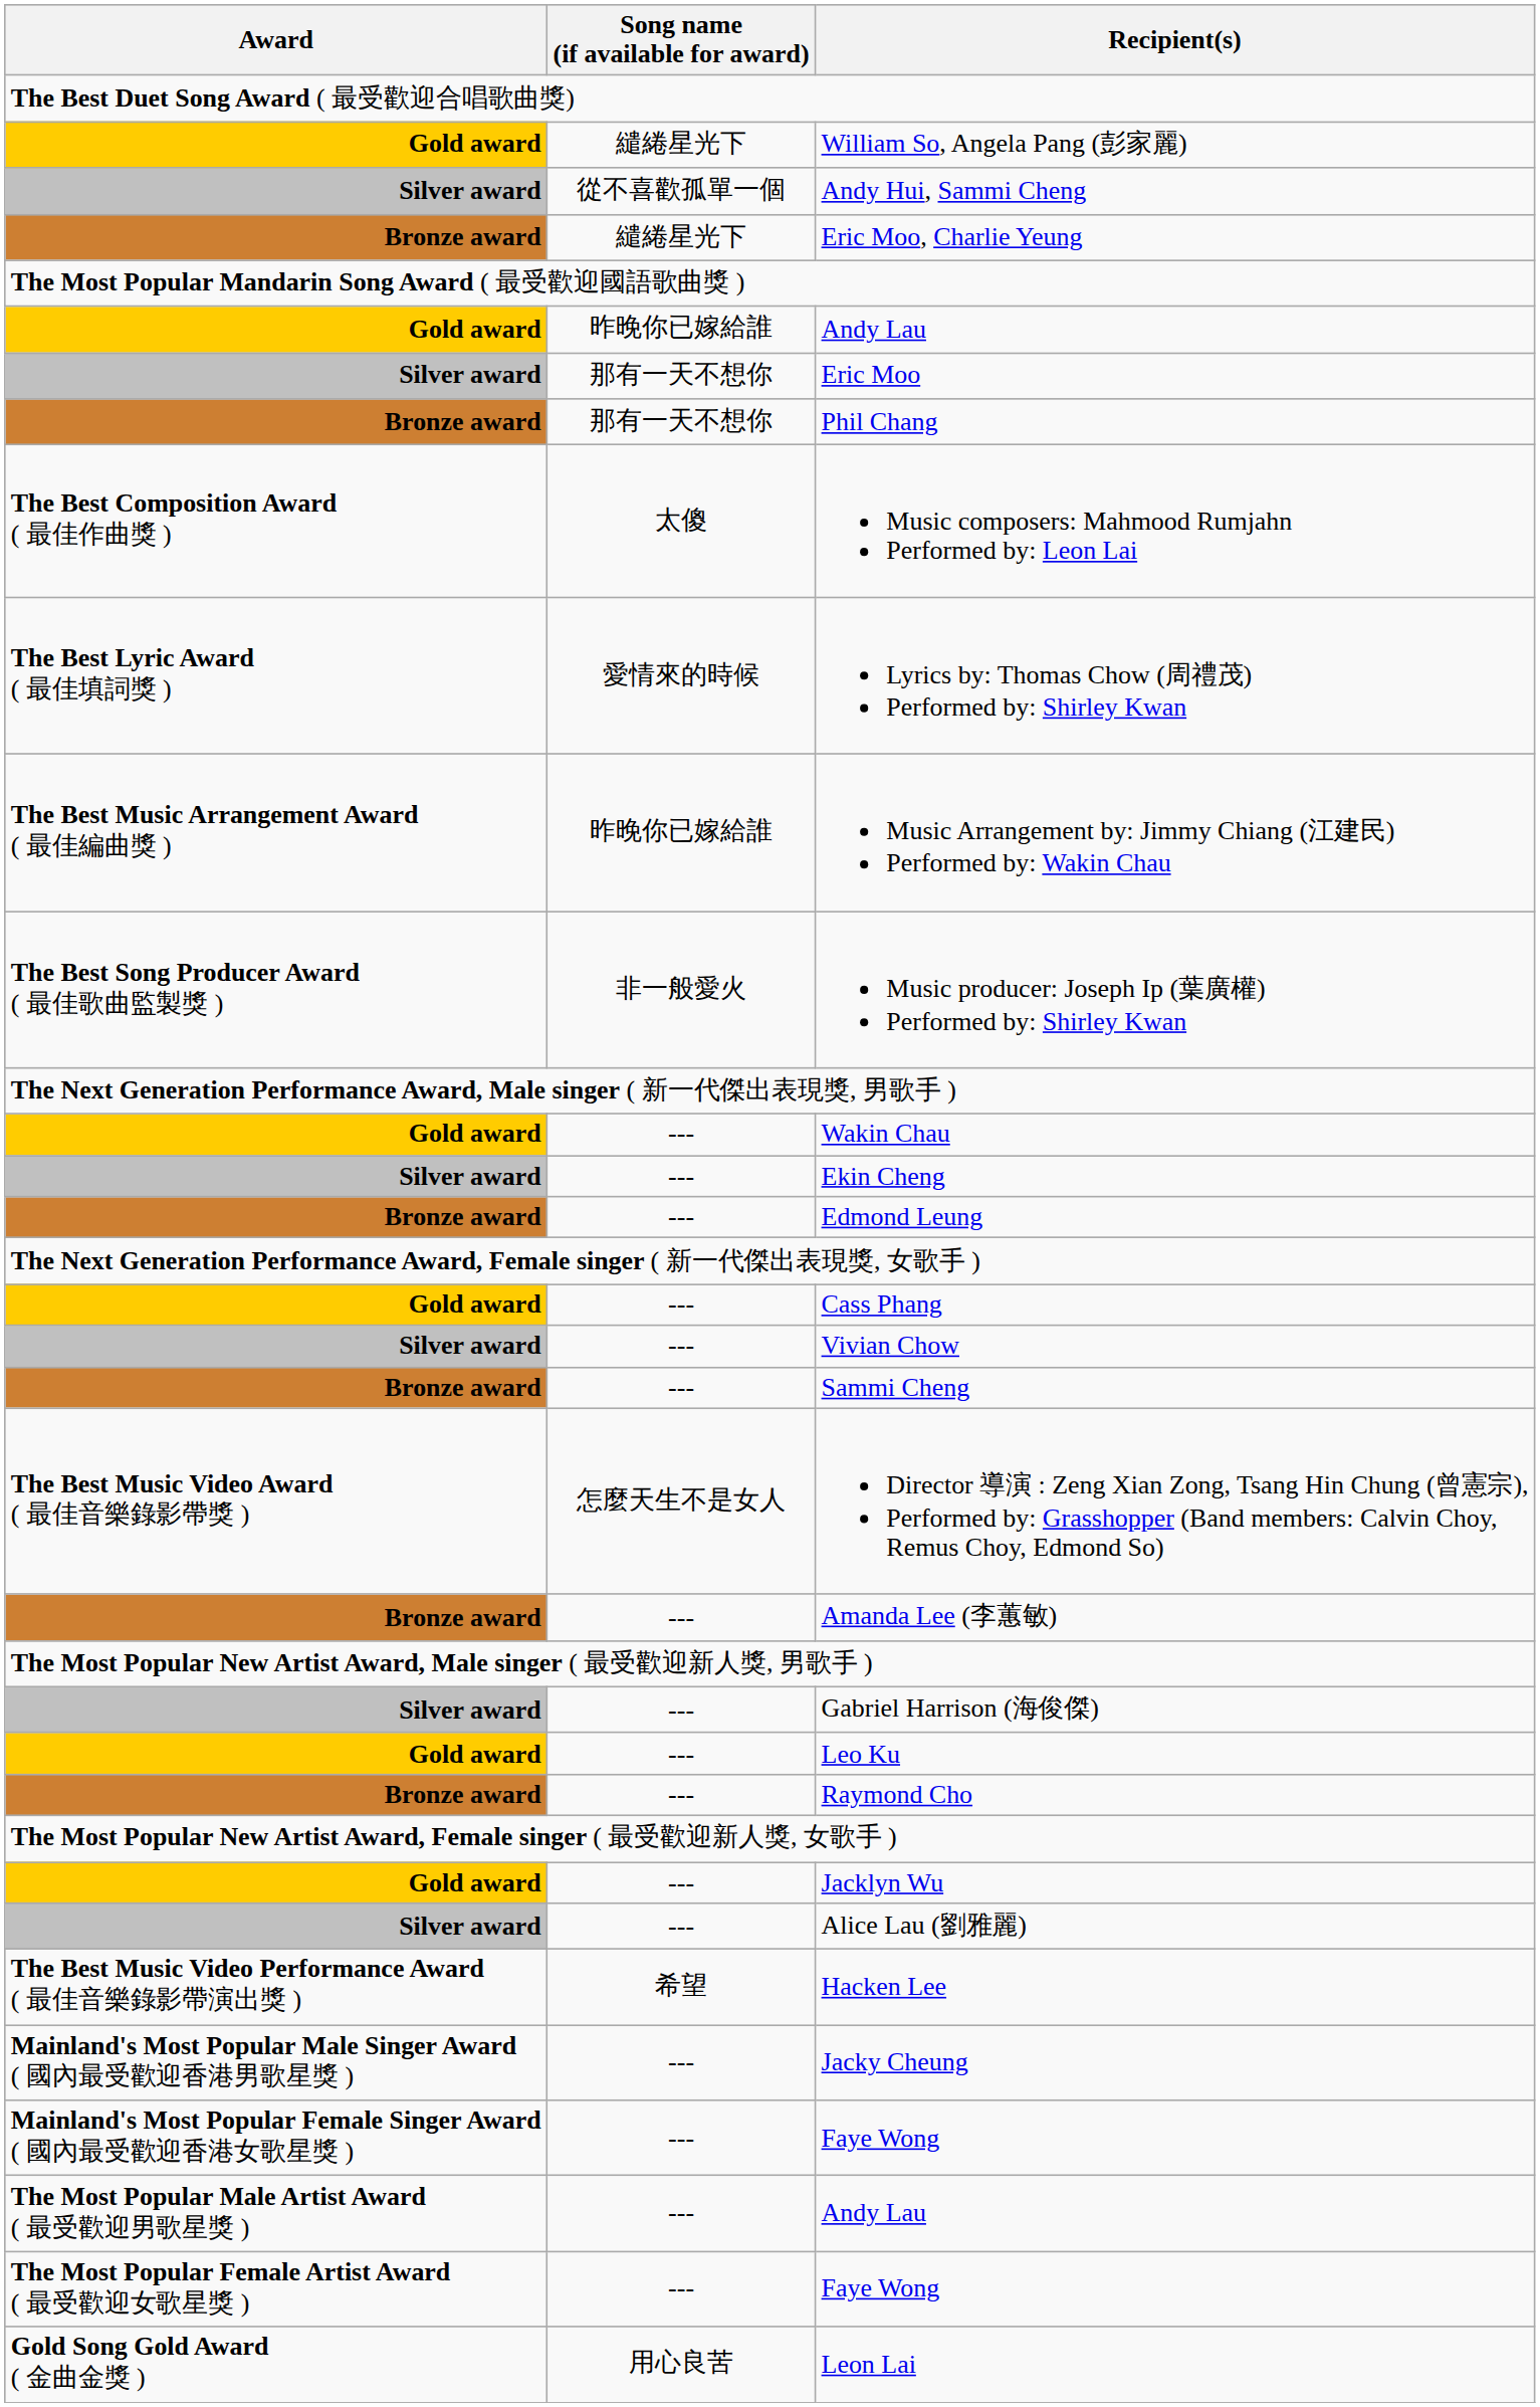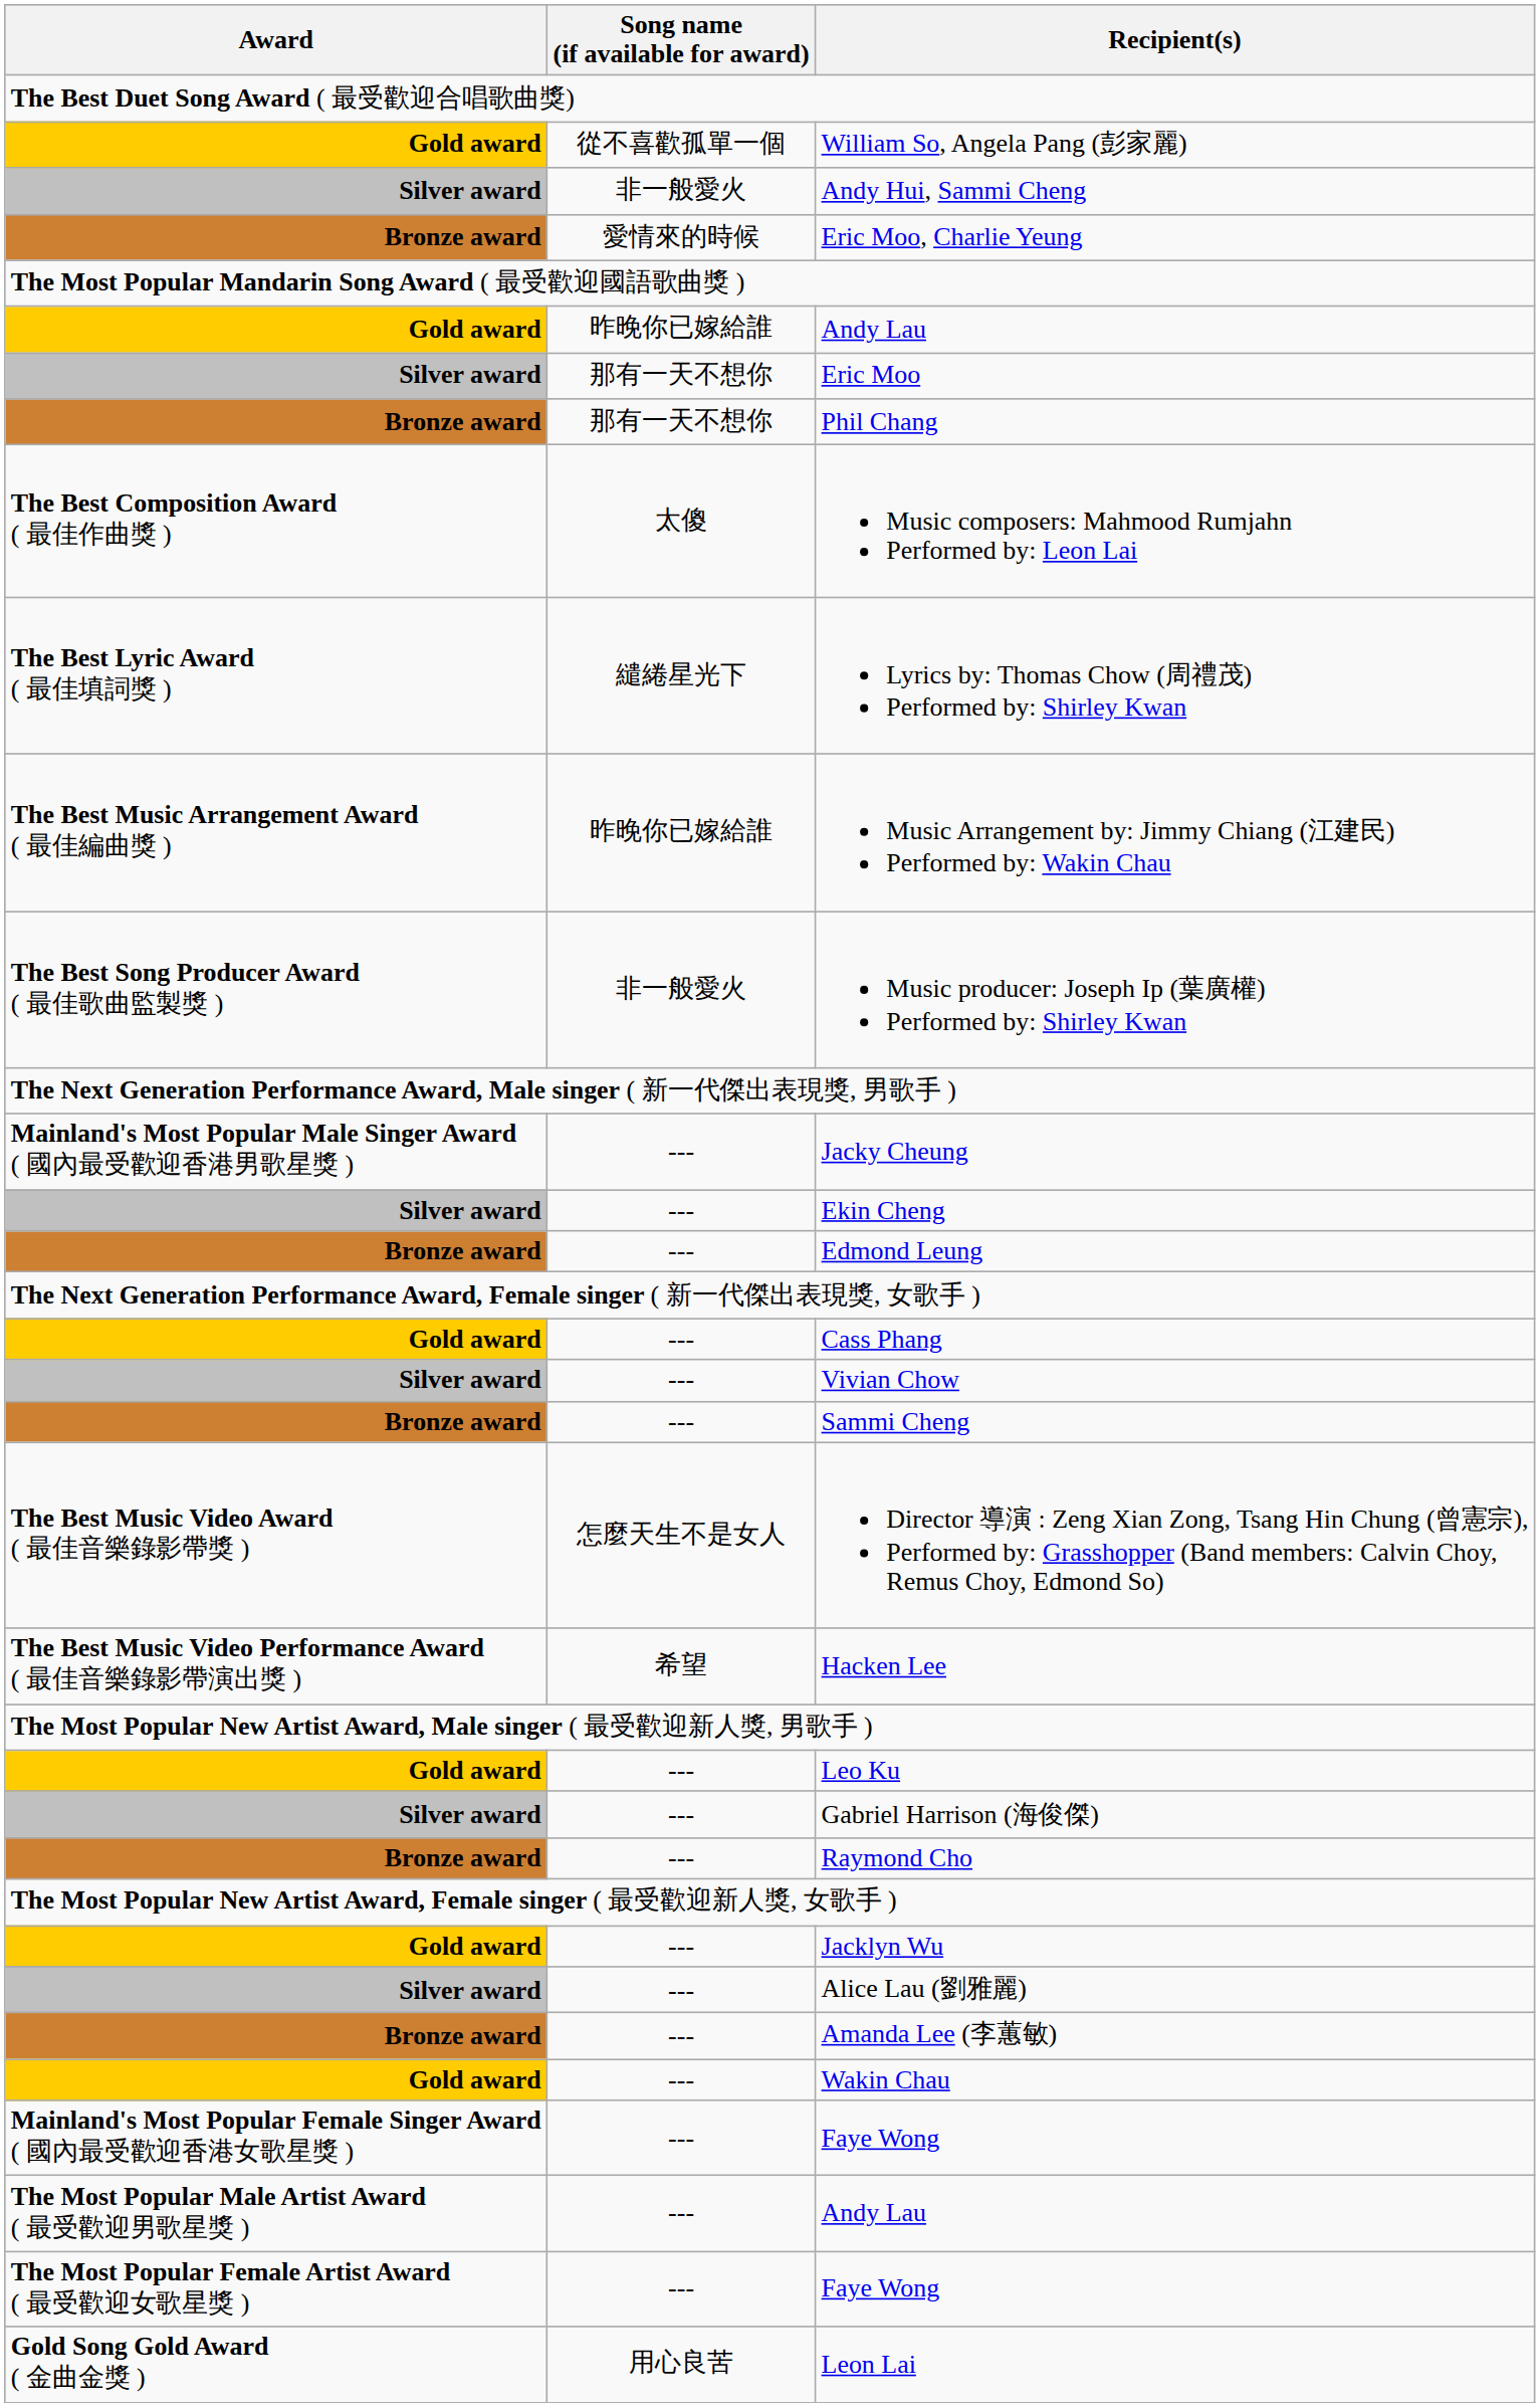William So, Angela Pang (彭家麗) | Song name (if available for award): 繾綣星光下 -> 從不喜歡孤單一個
Andy Hui, Sammi Cheng | Song name (if available for award): 從不喜歡孤單一個 -> 非一般愛火
Eric Moo, Charlie Yeung | Song name (if available for award): 繾綣星光下 -> 愛情來的時候
Lyrics by: Thomas Chow (周禮茂) Performed by: Shirley Kwan | Song name (if available for award): 愛情來的時候 -> 繾綣星光下
rows swapped: Wakin Chau <-> Jacky Cheung
rows swapped: Hacken Lee <-> Amanda Lee (李蕙敏)
rows swapped: Leo Ku <-> Gabriel Harrison (海俊傑)
